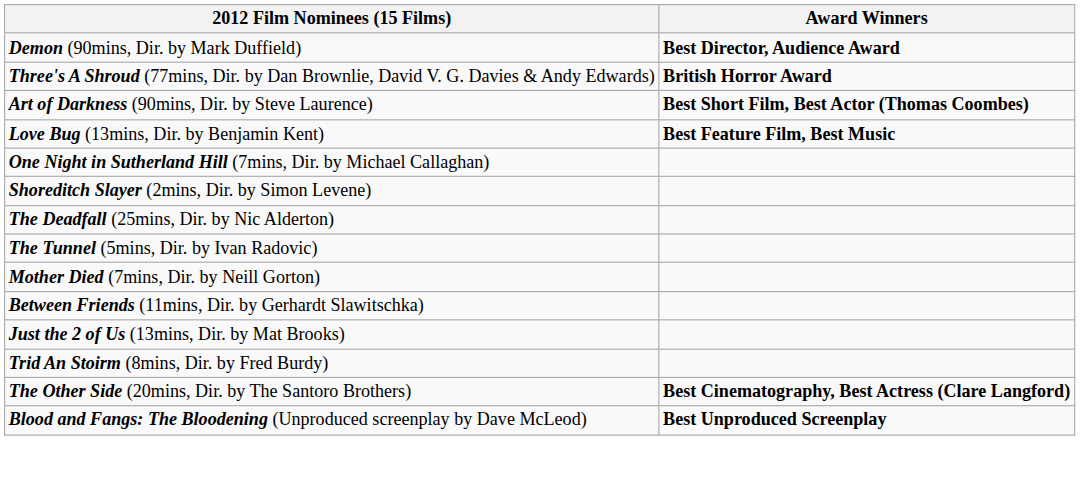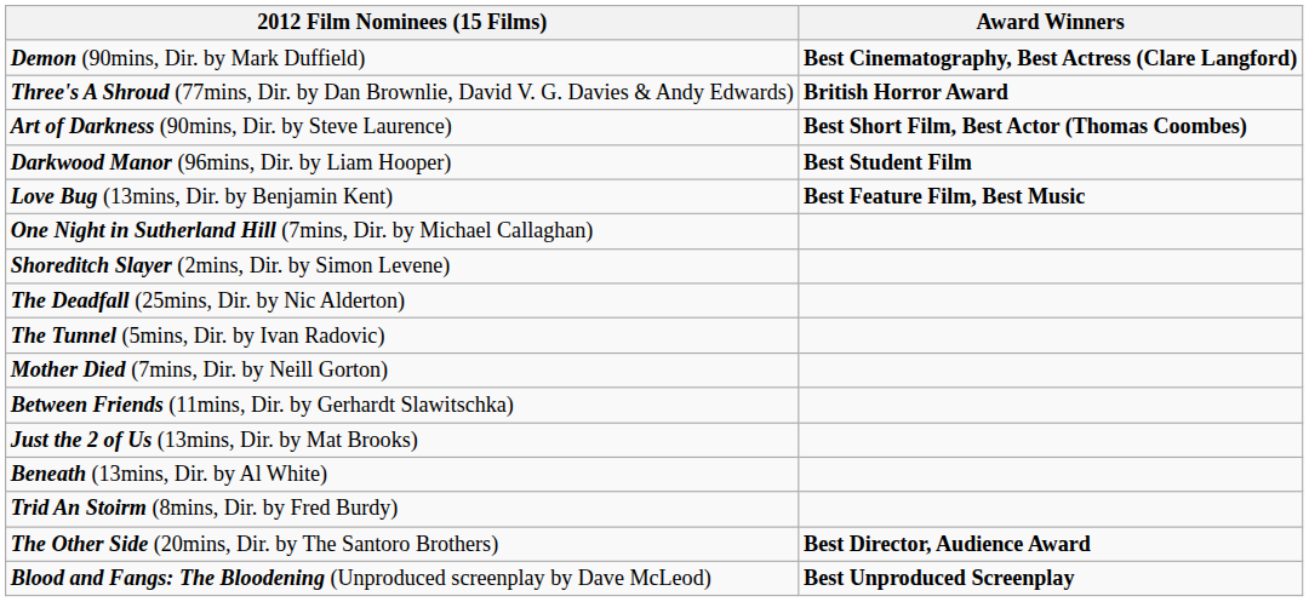Demon (90mins, Dir. by Mark Duffield) | Award Winners: Best Director, Audience Award -> Best Cinematography, Best Actress (Clare Langford)
+ row: Darkwood Manor (96mins, Dir. by Liam Hooper) | Best Student Film
+ row: Beneath (13mins, Dir. by Al White)
The Other Side (20mins, Dir. by The Santoro Brothers) | Award Winners: Best Cinematography, Best Actress (Clare Langford) -> Best Director, Audience Award
